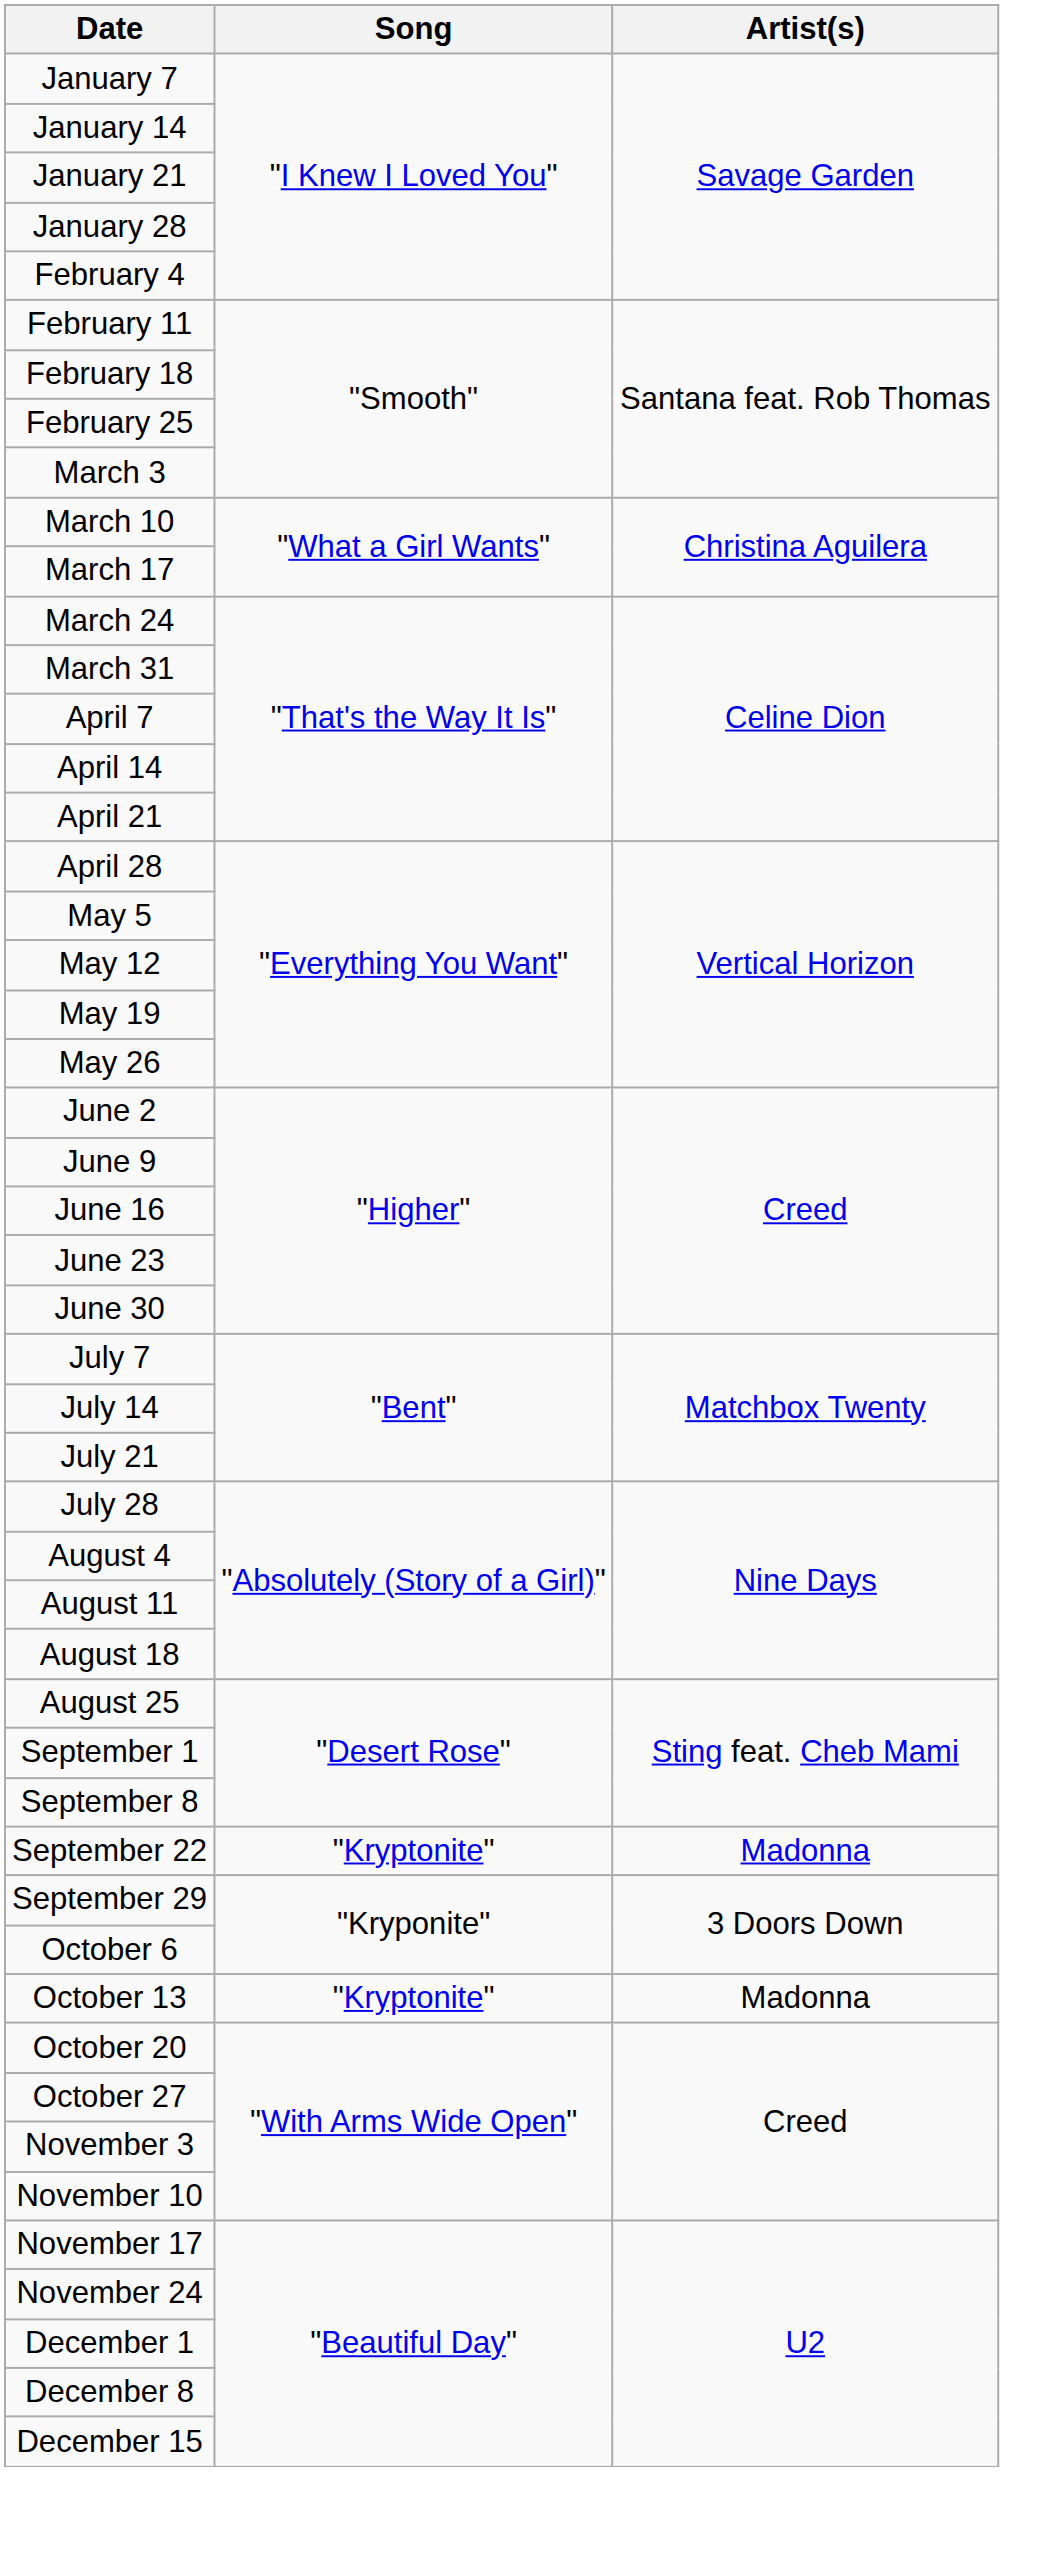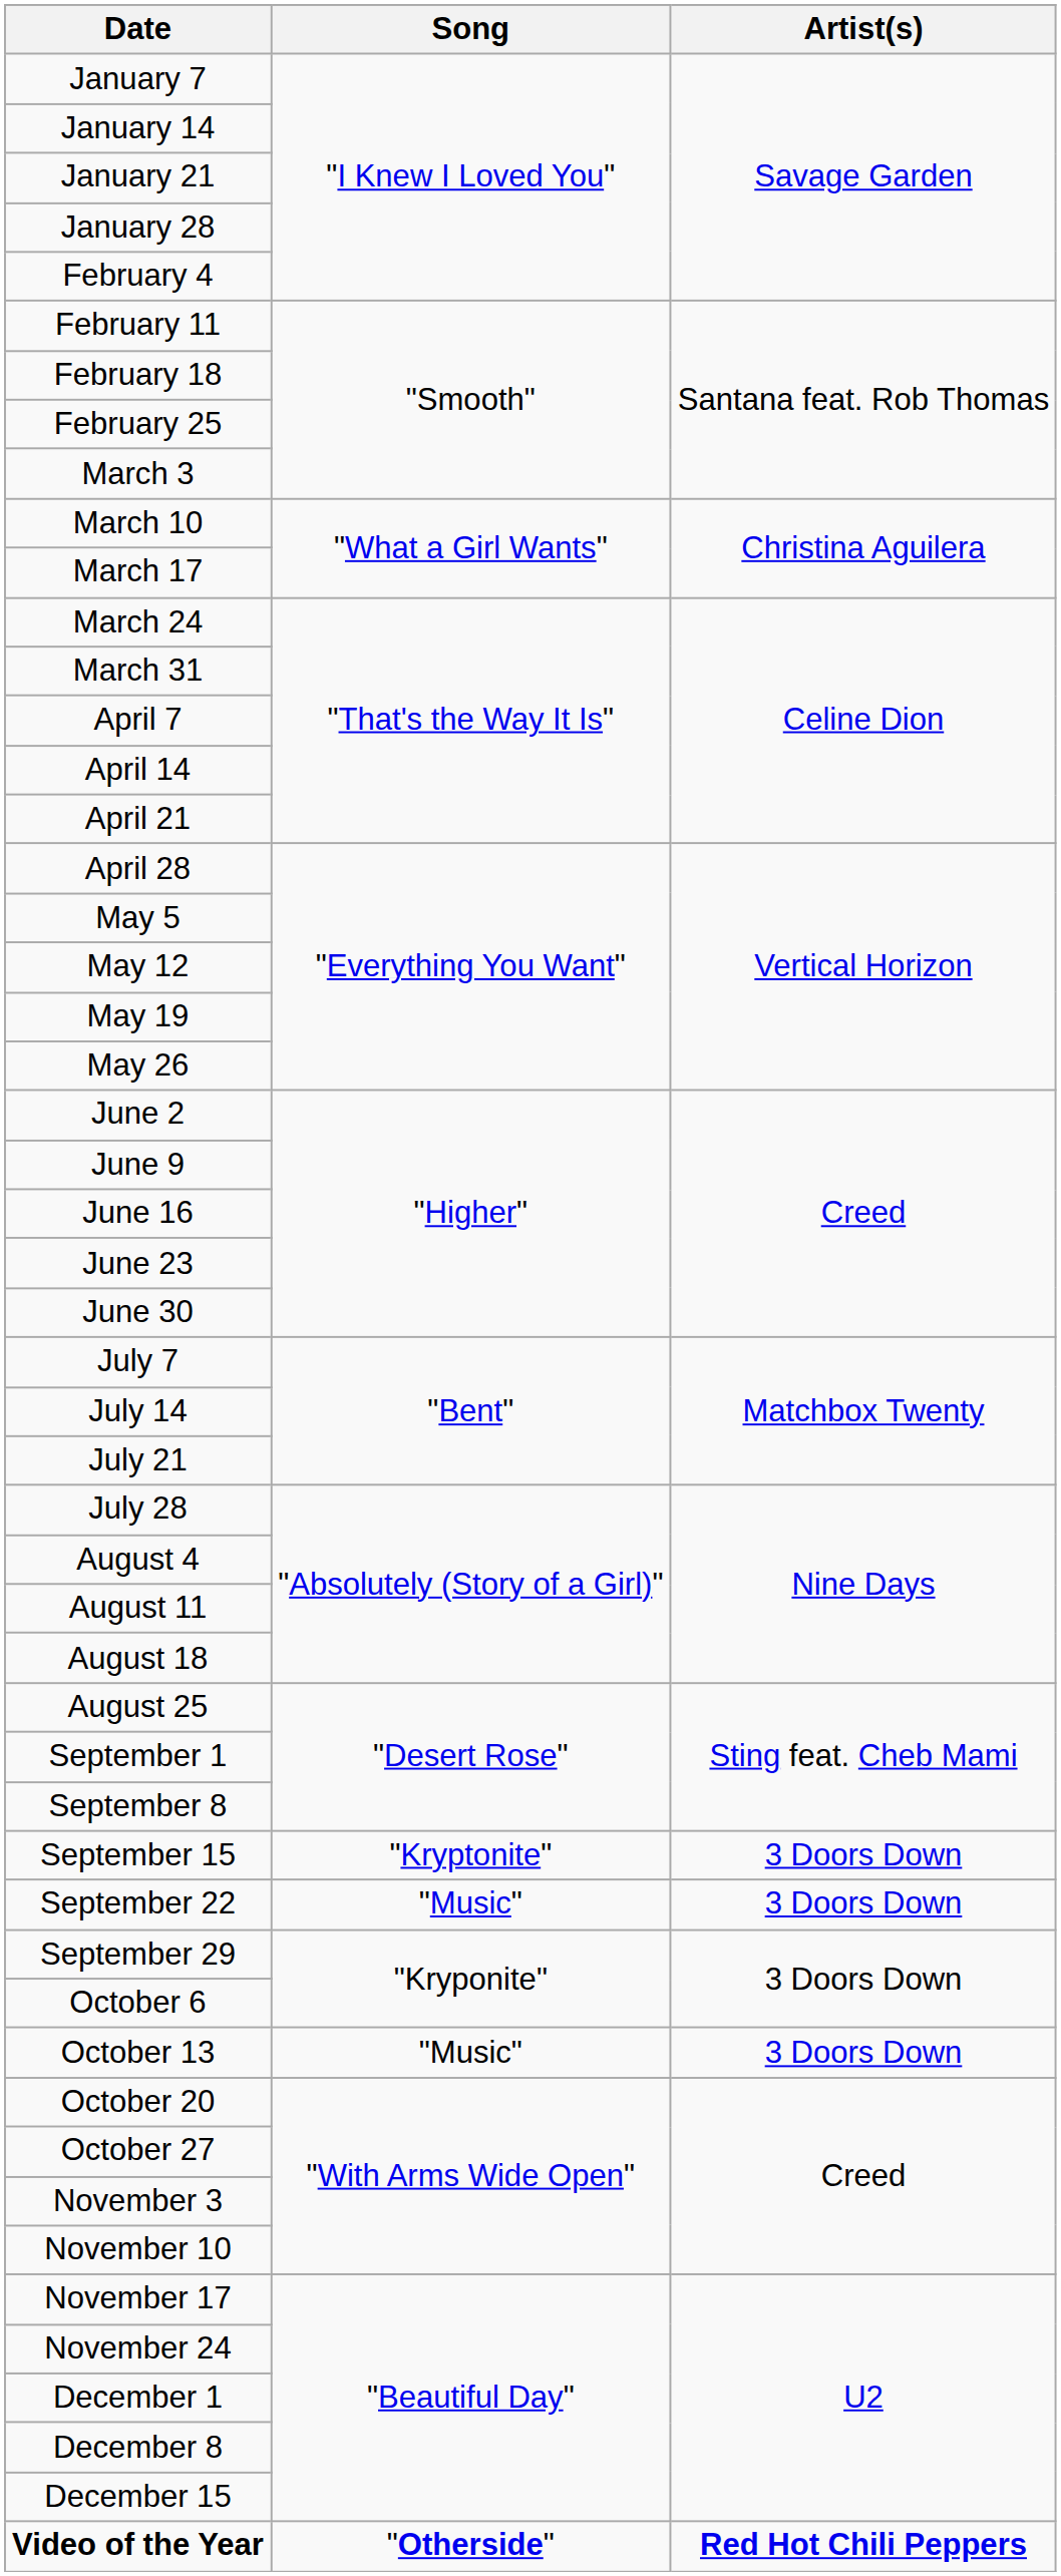+ row: September 15 | "Kryptonite" | 3 Doors Down
September 22 | Song: "Kryptonite" -> "Music"
September 22 | Artist(s): Madonna -> 3 Doors Down
October 13 | Song: "Kryptonite" -> "Music"
October 13 | Artist(s): Madonna -> 3 Doors Down
+ row: Video of the Year | "Otherside" | Red Hot Chili Peppers
